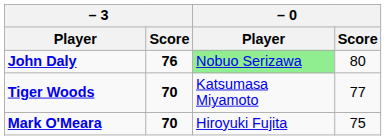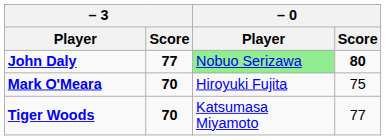John Daly | – 3 / Score: 76 -> 77
John Daly | – 0 / Score: normal -> bold
rows swapped: Tiger Woods <-> Mark O'Meara
